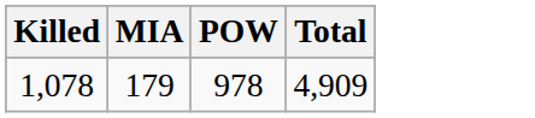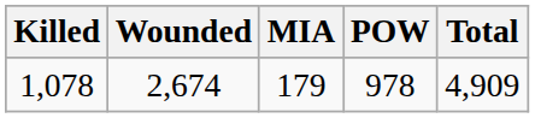+ column: Wounded | 2,674
